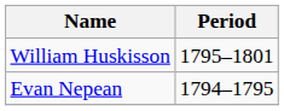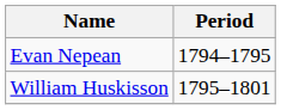rows swapped: Evan Nepean <-> William Huskisson
